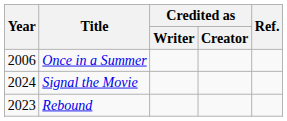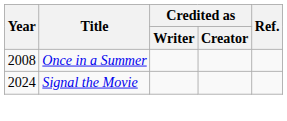Once in a Summer | Year: 2006 -> 2008
- row: 2023 | Rebound
